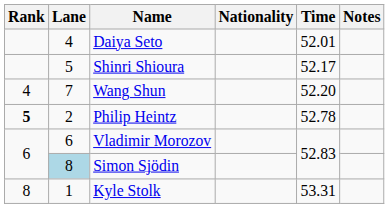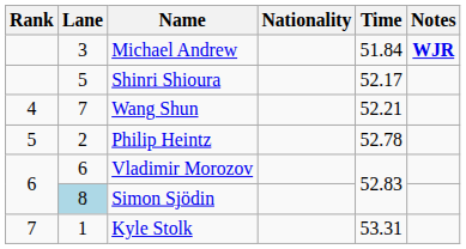+ row: 3 | Michael Andrew | 51.84 | WJR
- row: 4 | Daiya Seto | 52.01
Wang Shun | Time: 52.20 -> 52.21
Philip Heintz | Rank: bold -> normal
Kyle Stolk | Rank: 8 -> 7
